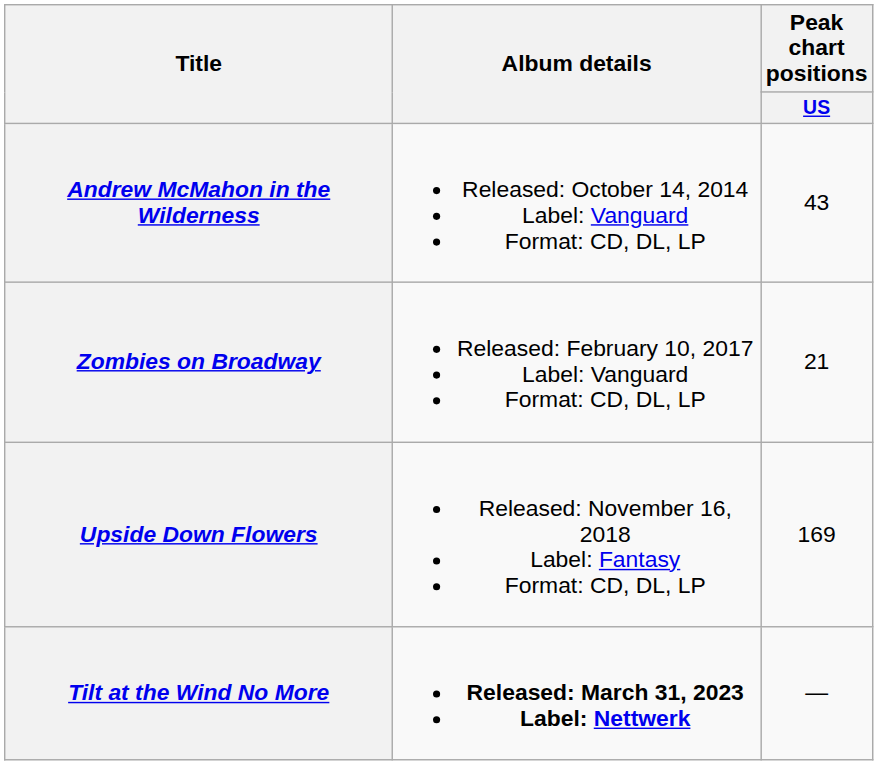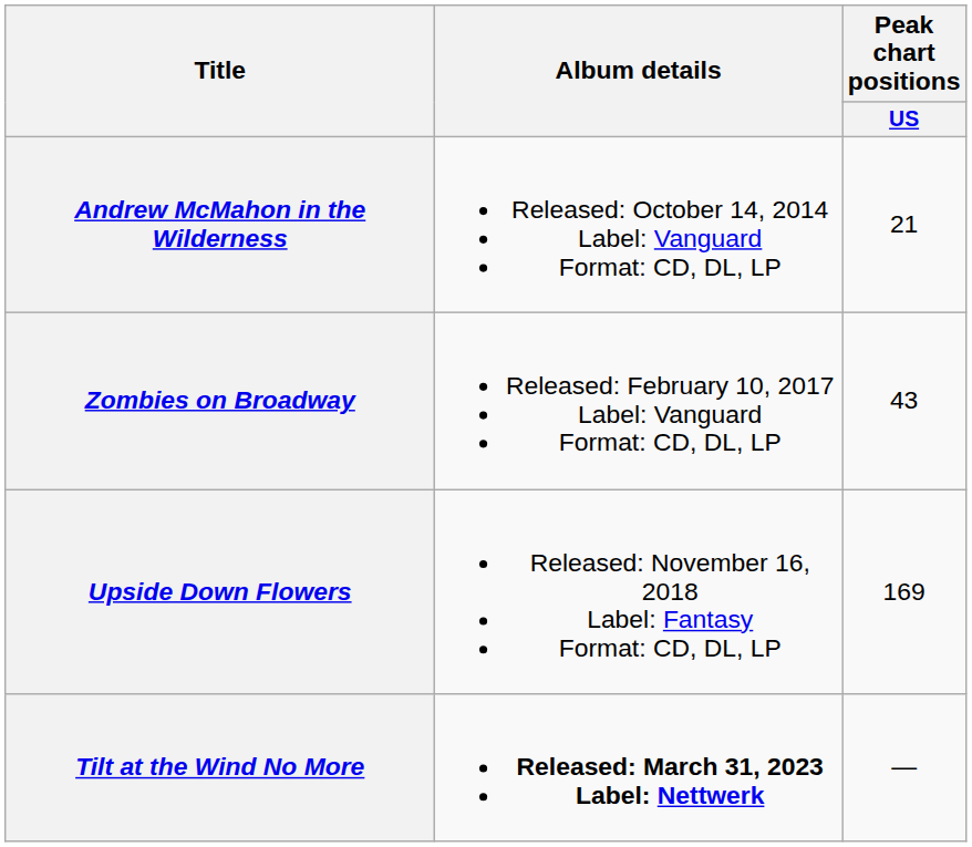Andrew McMahon in the Wilderness | Peak chart positions / US: 43 -> 21
Zombies on Broadway | Peak chart positions / US: 21 -> 43
